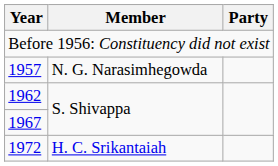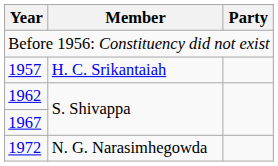1957 | Member: N. G. Narasimhegowda -> H. C. Srikantaiah
1972 | Member: H. C. Srikantaiah -> N. G. Narasimhegowda
